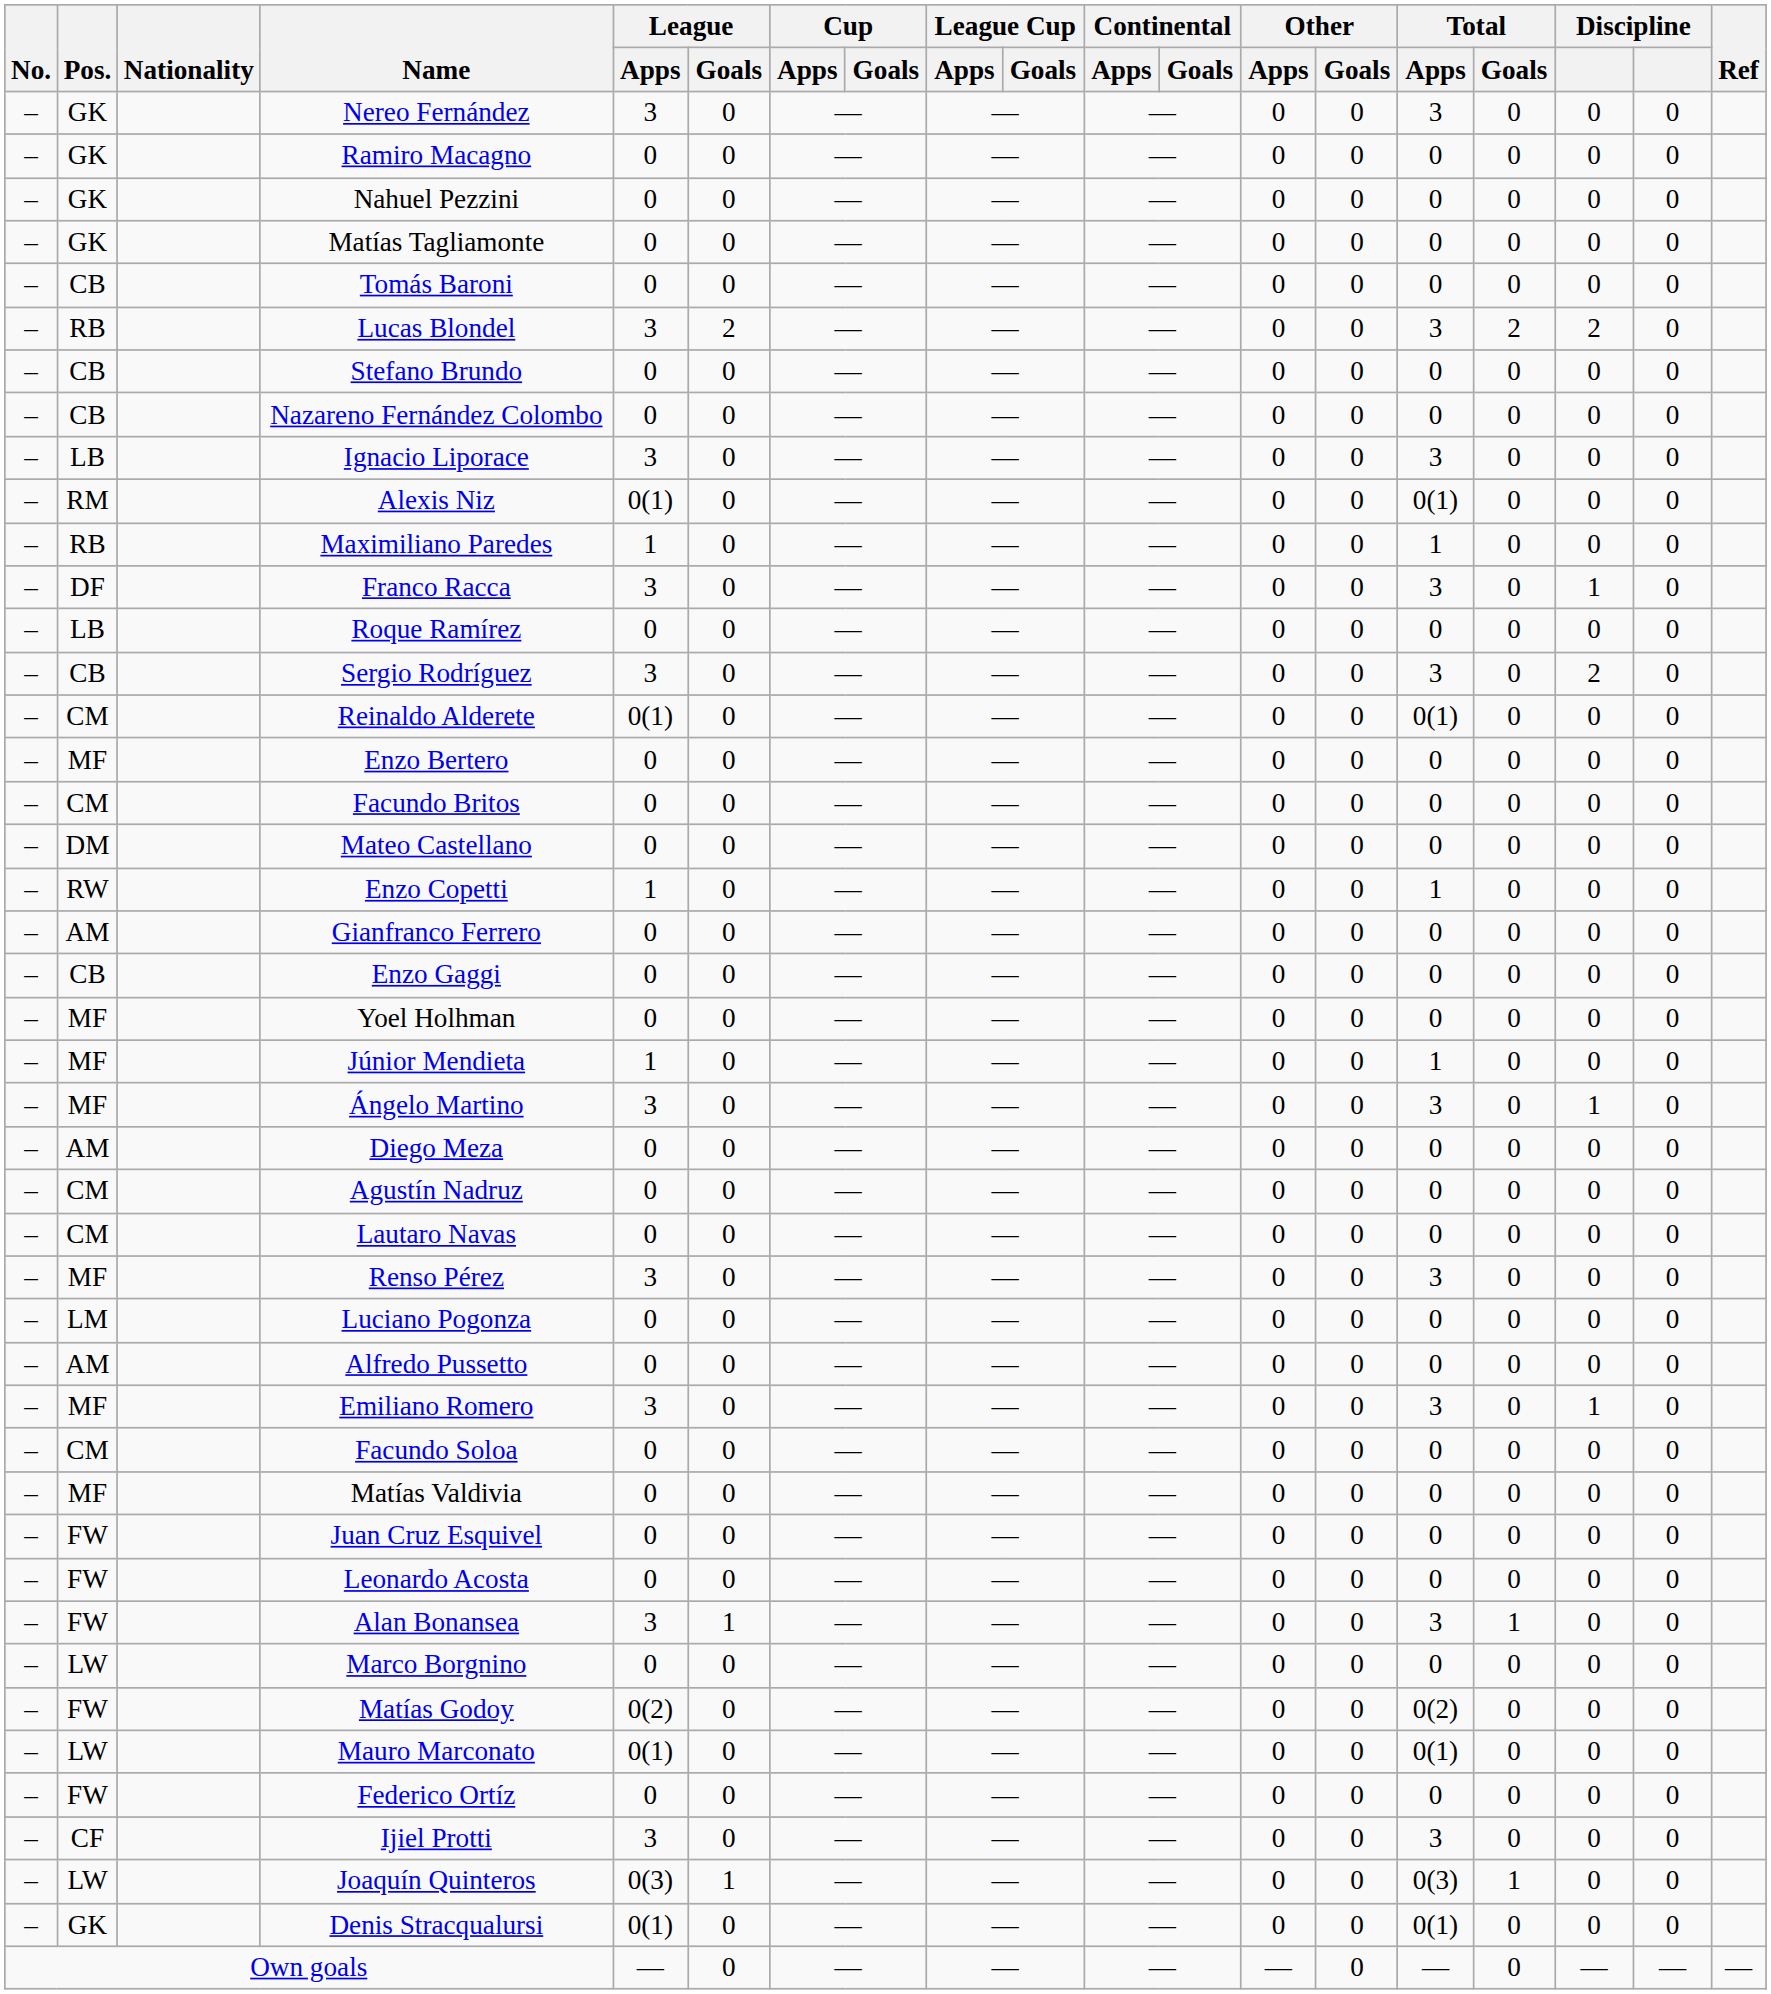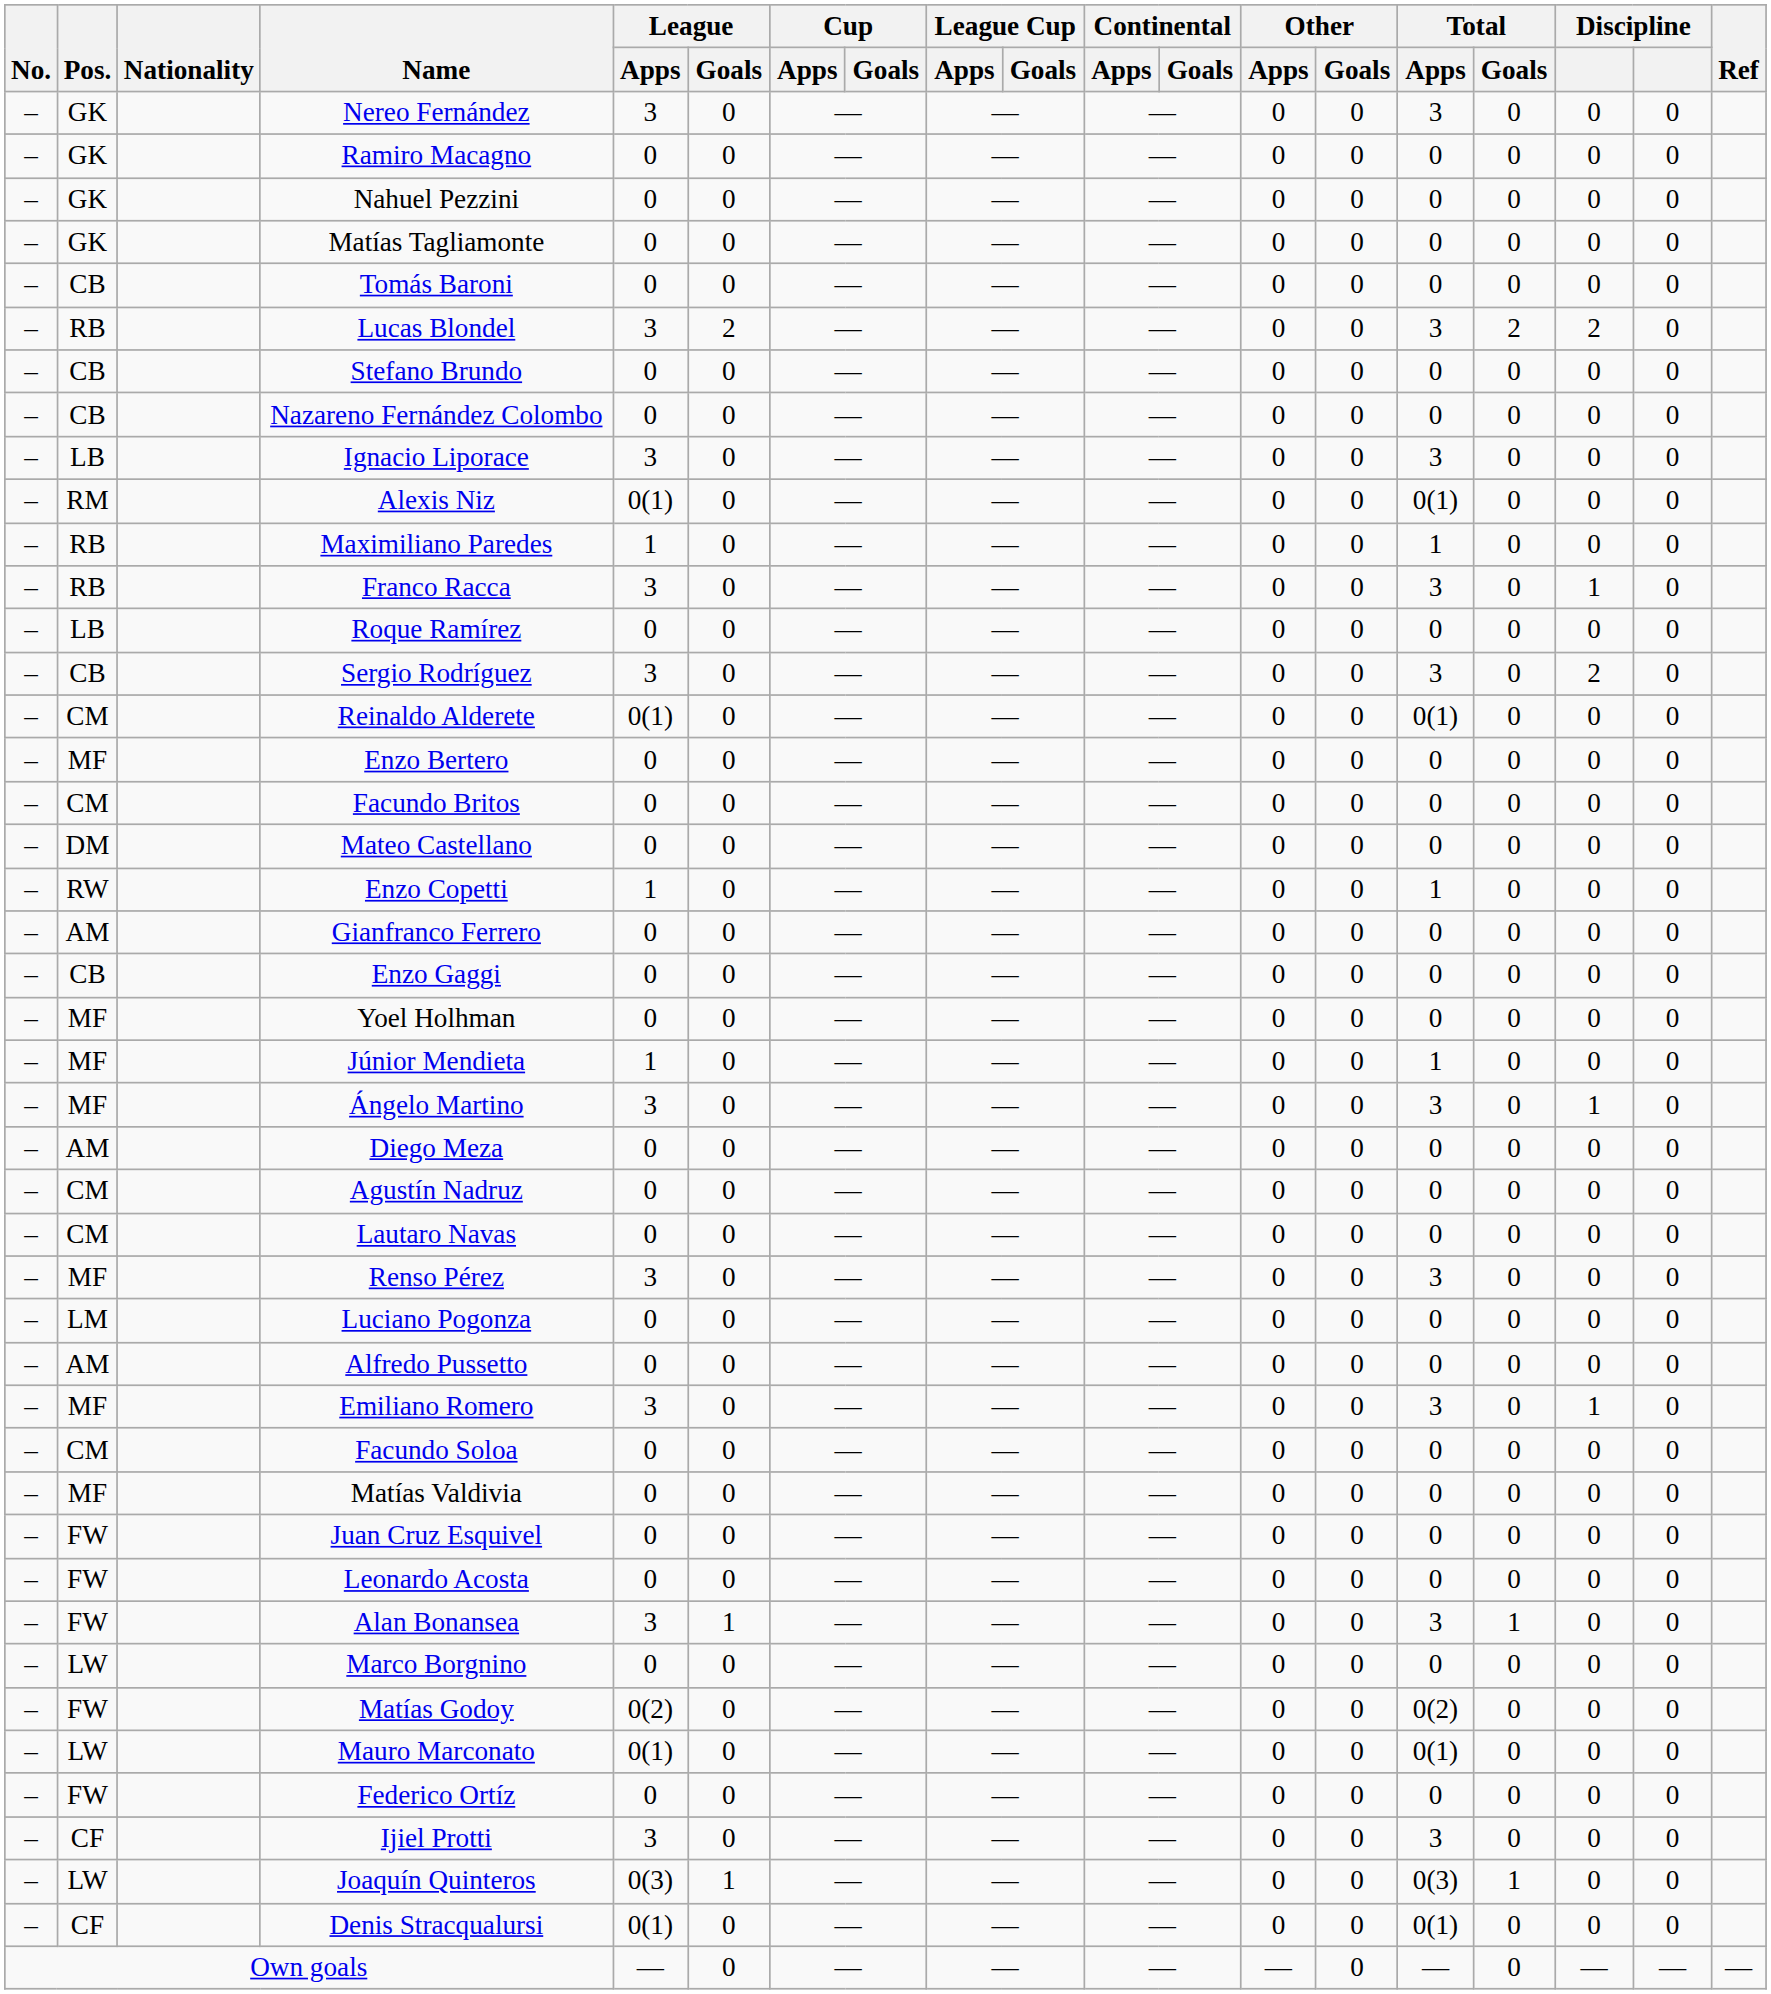Franco Racca | Pos.: DF -> RB
Denis Stracqualursi | Pos.: GK -> CF
